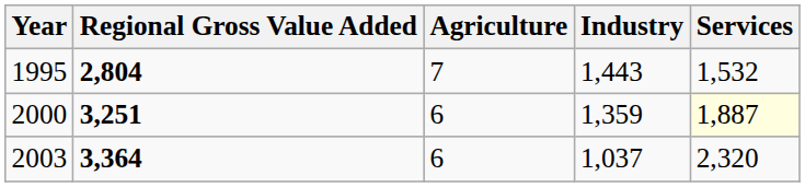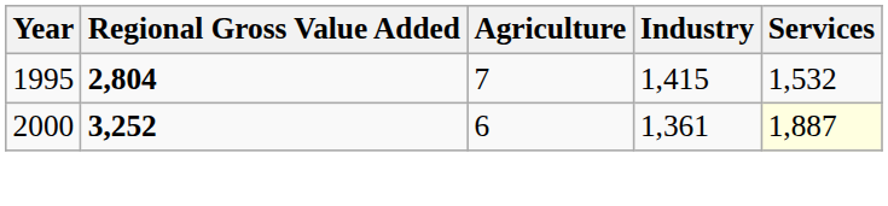1995 | Industry: 1,443 -> 1,415
2000 | Regional Gross Value Added: 3,251 -> 3,252
2000 | Industry: 1,359 -> 1,361
- row: 2003 | 3,364 | 6 | 1,037 | 2,320
